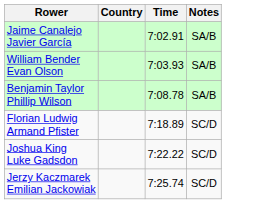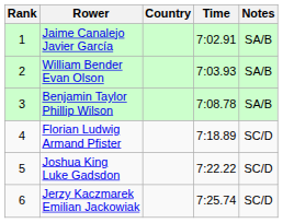+ column: Rank | 1 | 2 | 3 | 4 | 5 | 6
